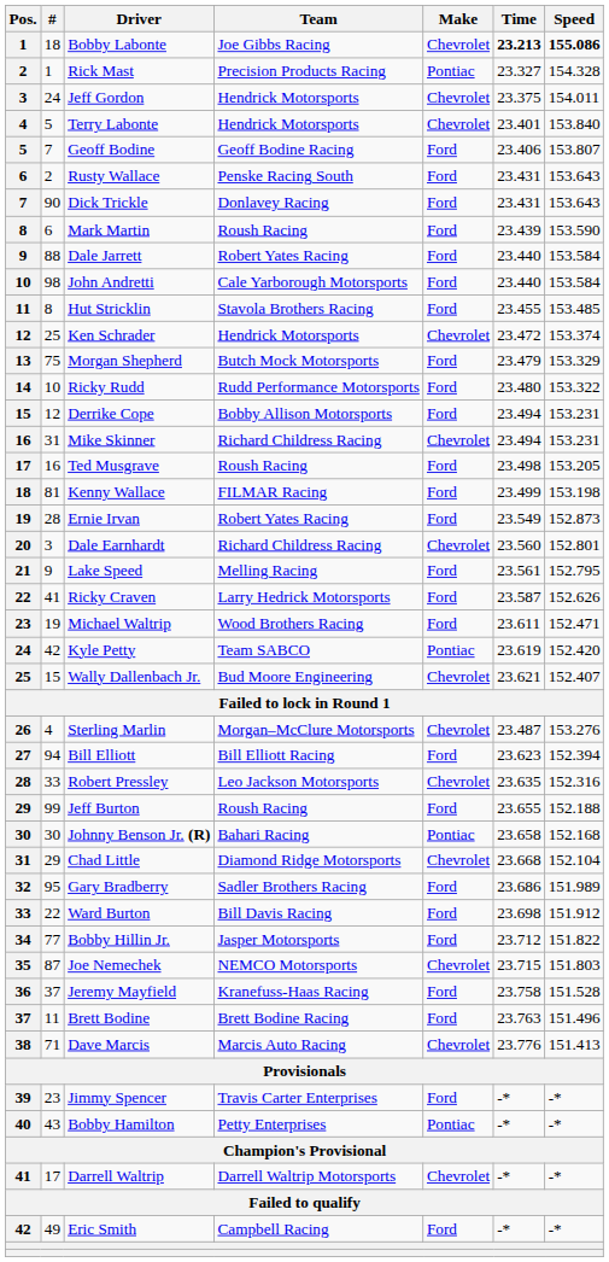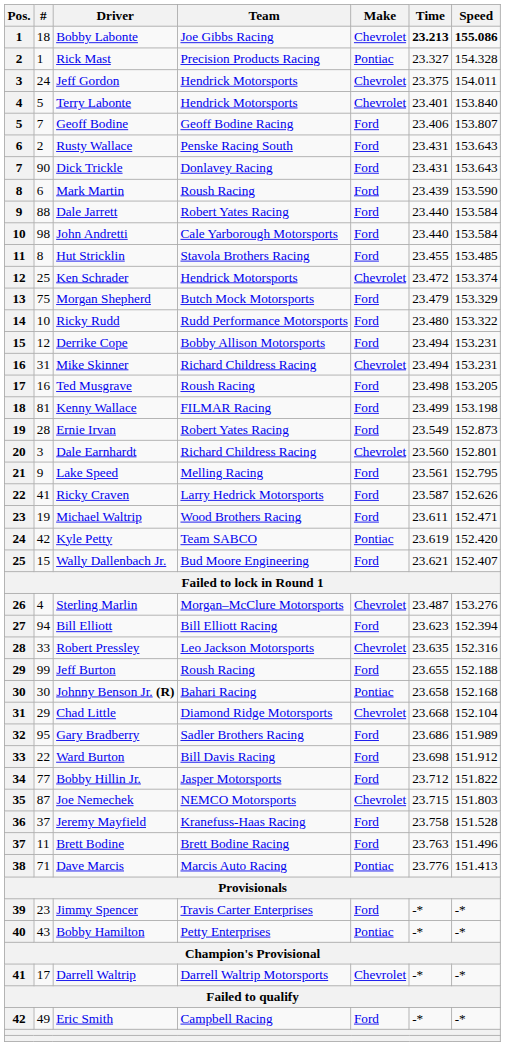Wally Dallenbach Jr. | Make: Chevrolet -> Ford
Dave Marcis | Make: Chevrolet -> Pontiac
